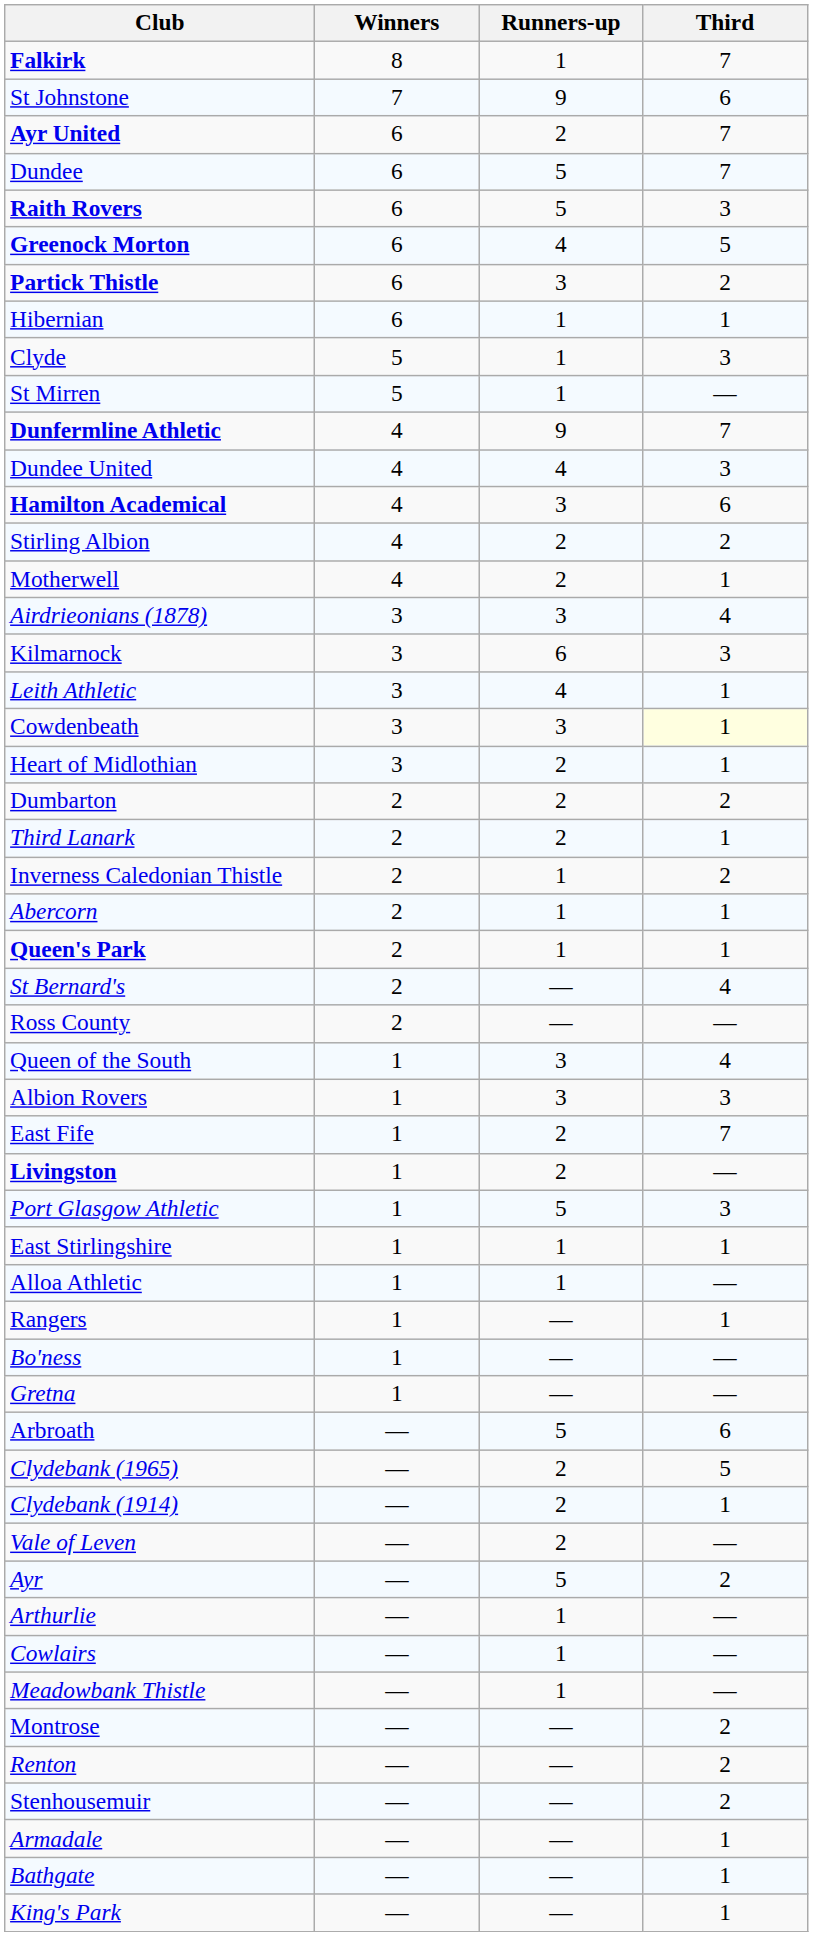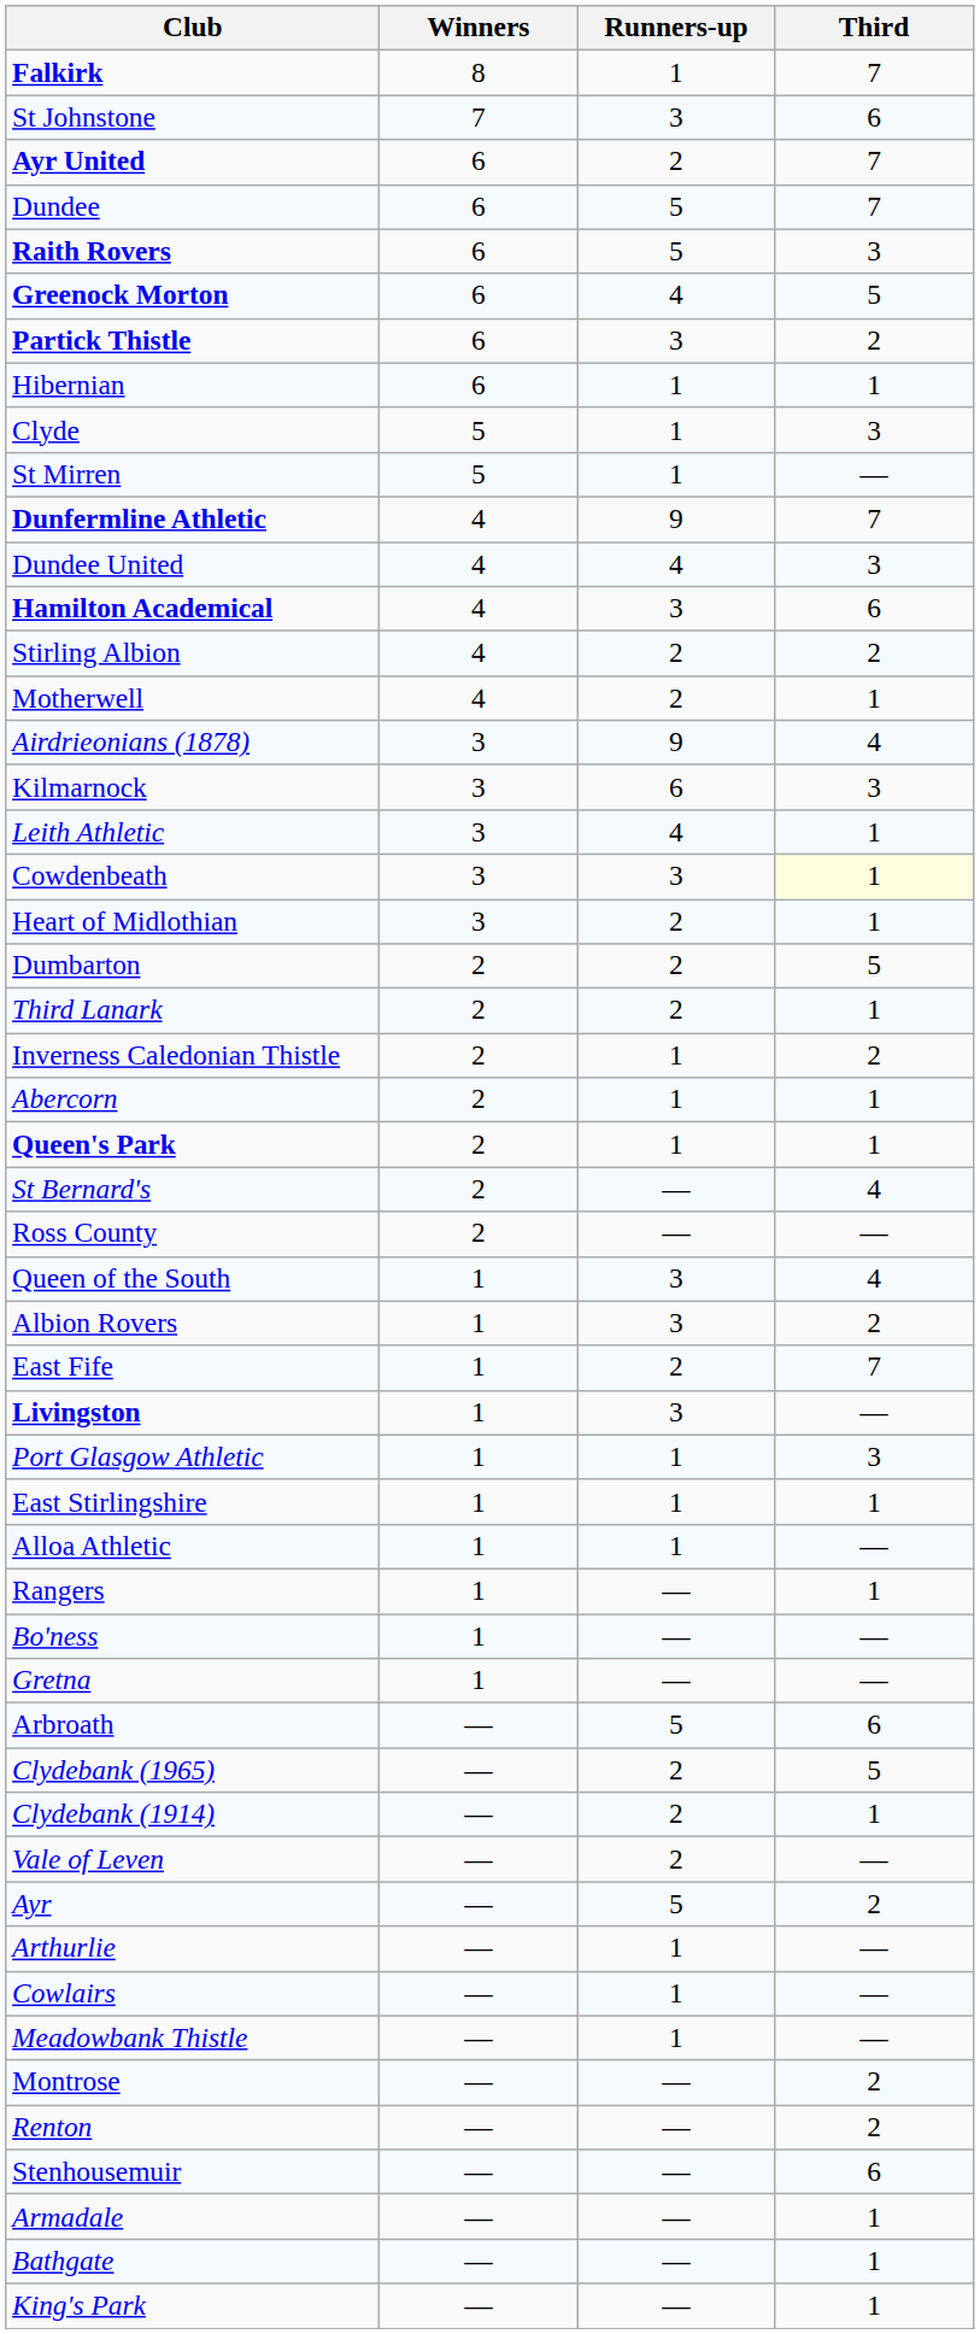St Johnstone | Runners-up: 9 -> 3
Airdrieonians (1878) | Runners-up: 3 -> 9
Dumbarton | Third: 2 -> 5
Albion Rovers | Third: 3 -> 2
Livingston | Runners-up: 2 -> 3
Port Glasgow Athletic | Runners-up: 5 -> 1
Stenhousemuir | Third: 2 -> 6
